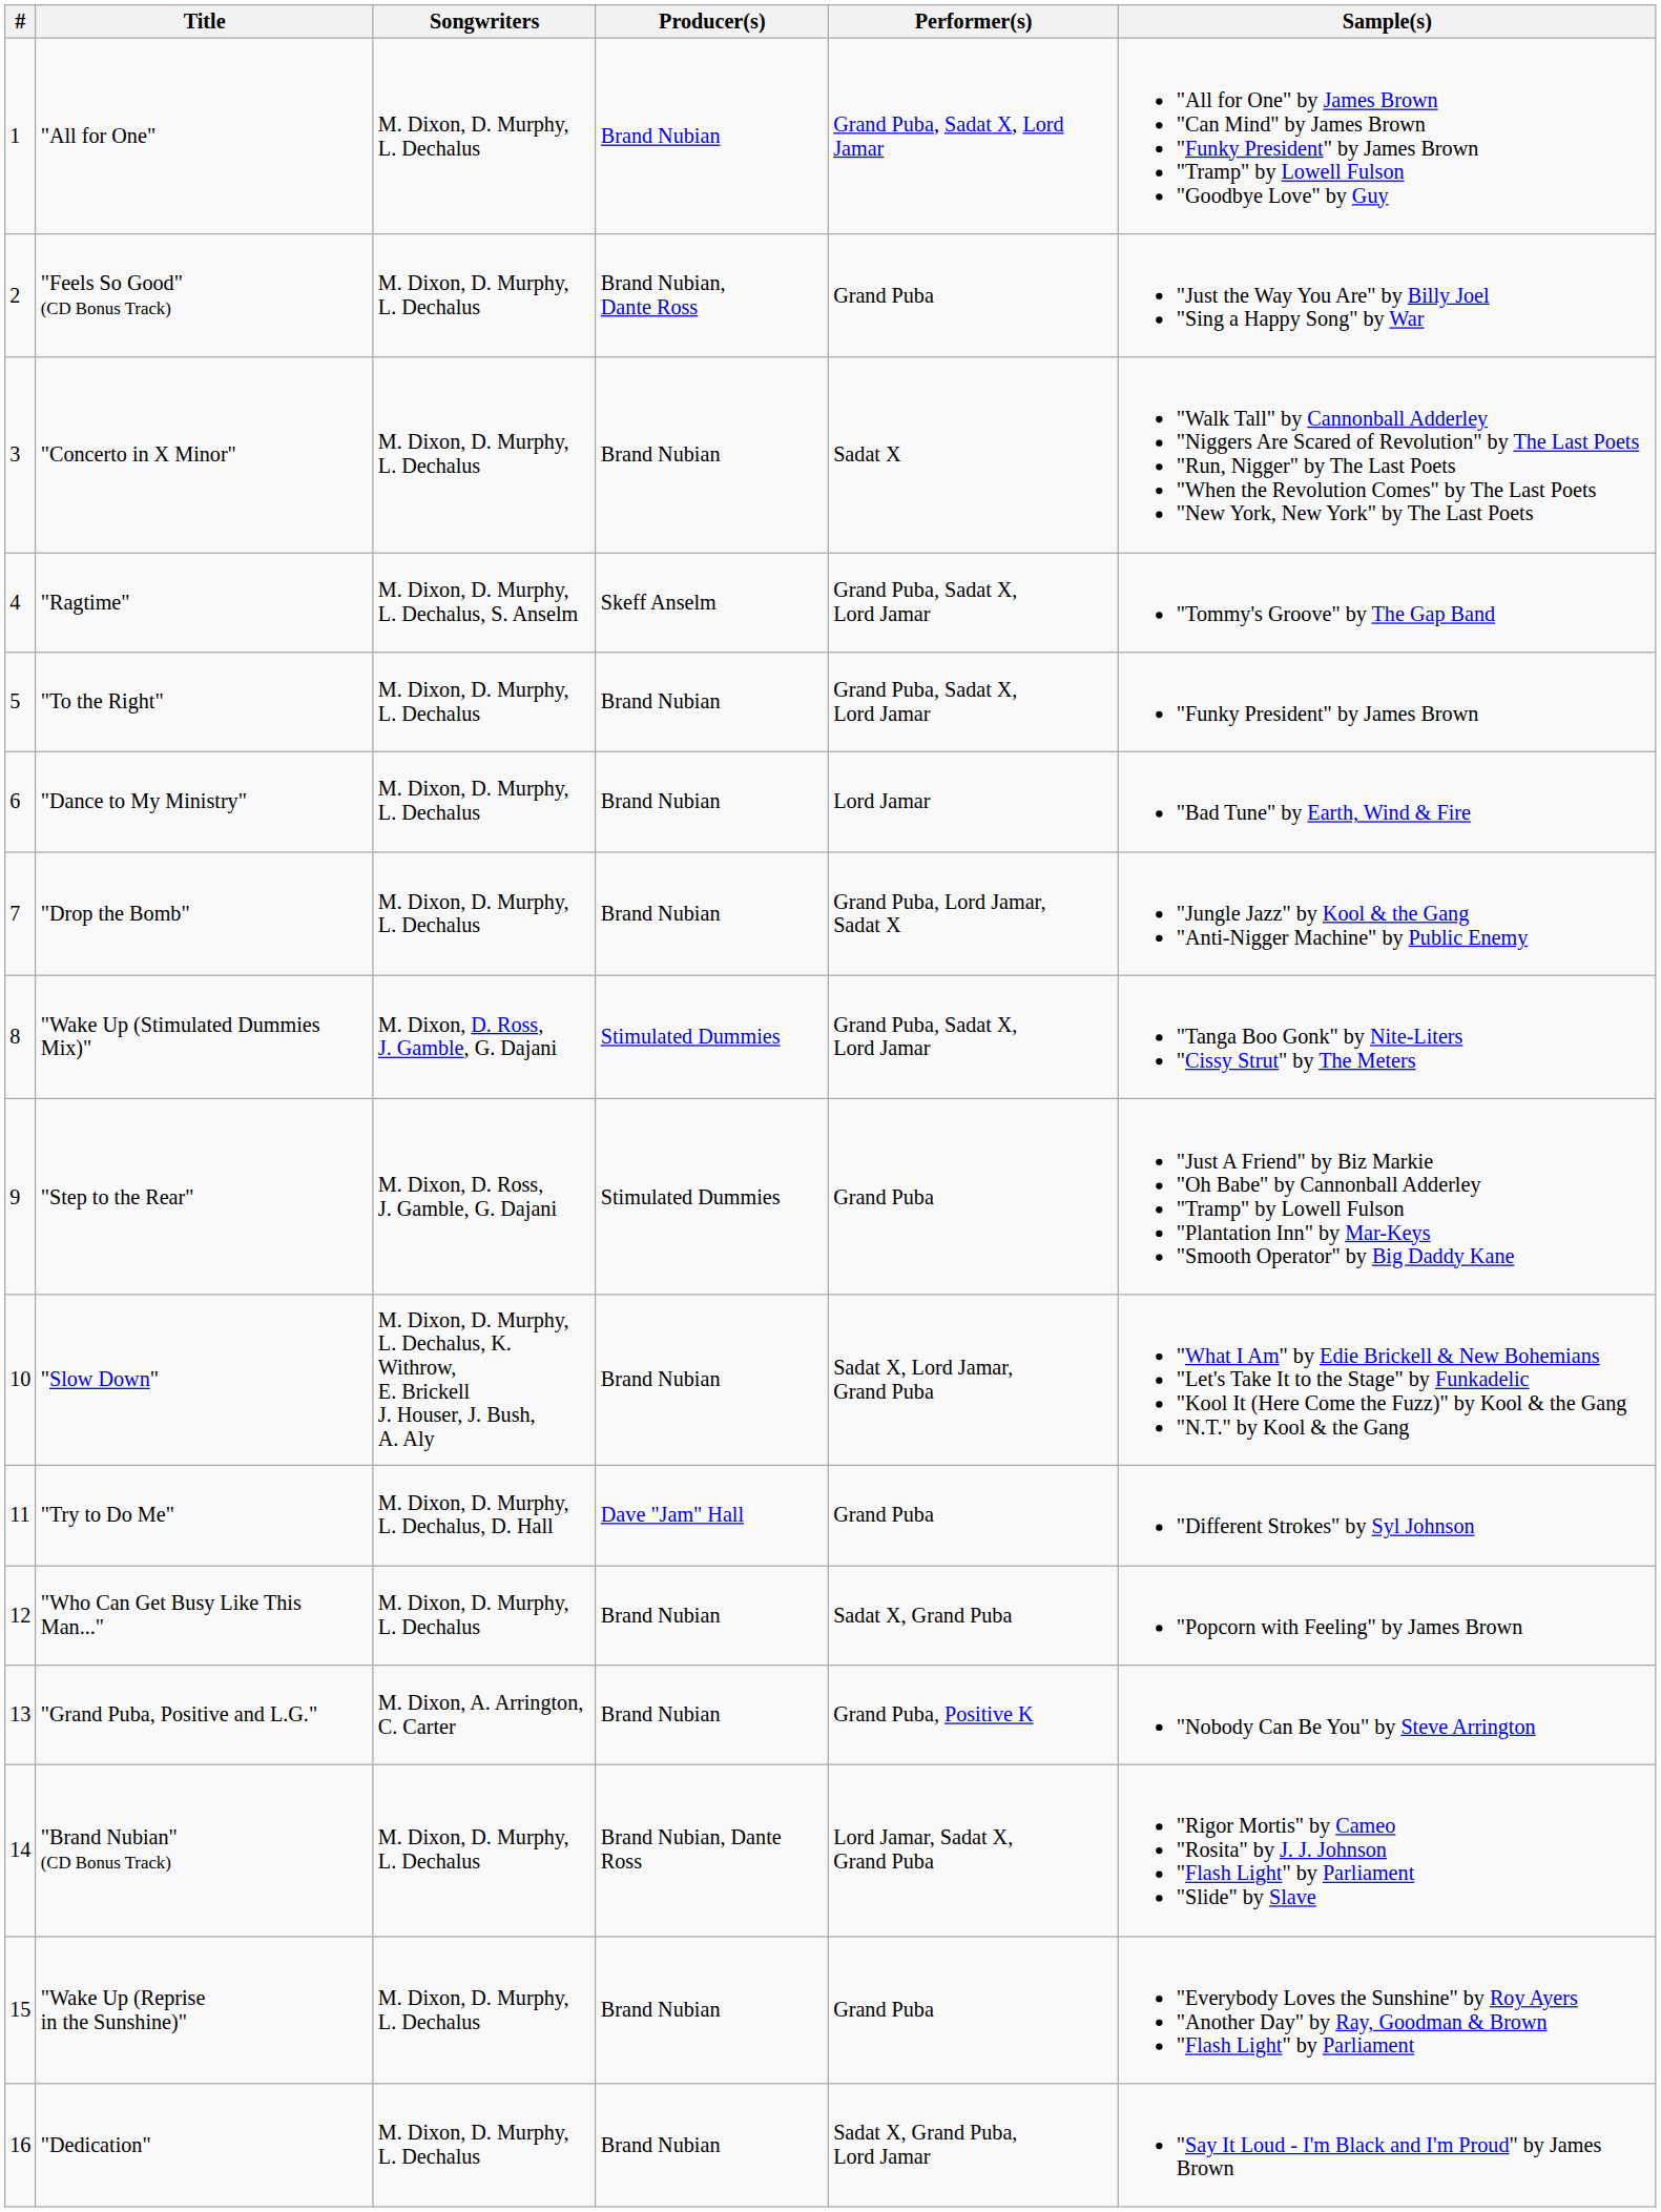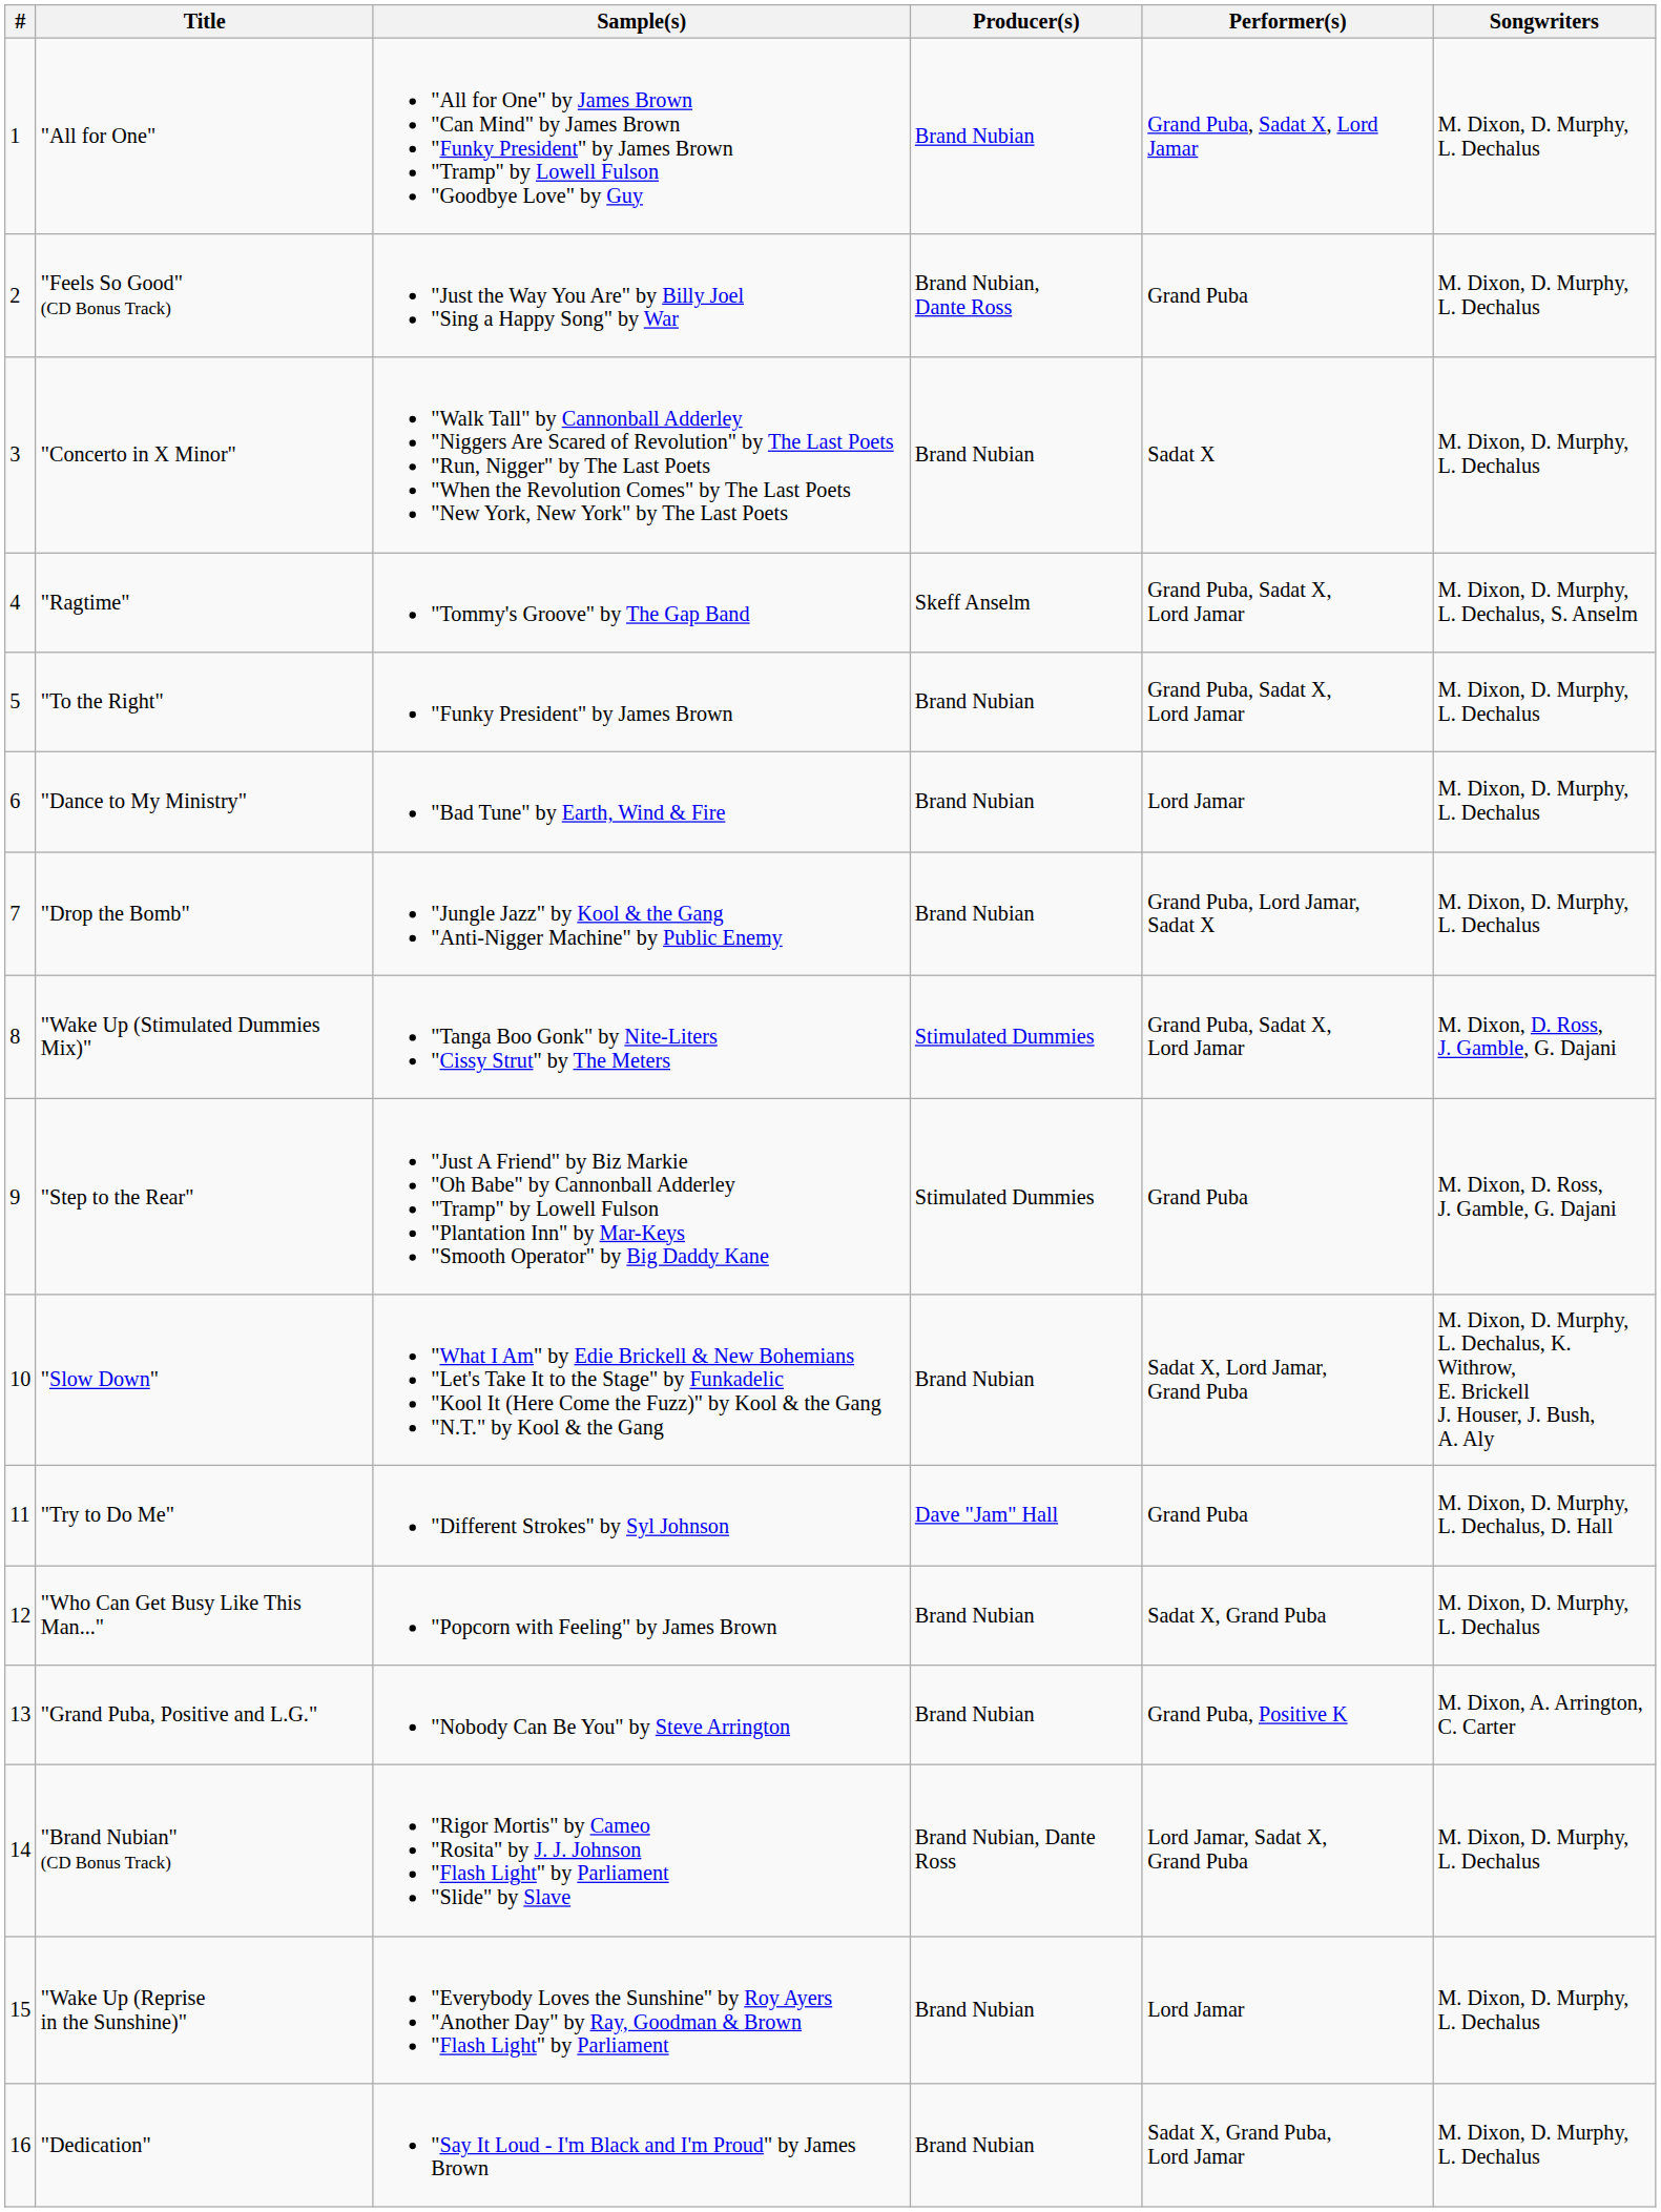columns swapped: Songwriters <-> Sample(s)
"Wake Up (Reprise in the Sunshine)" | Performer(s): Grand Puba -> Lord Jamar
